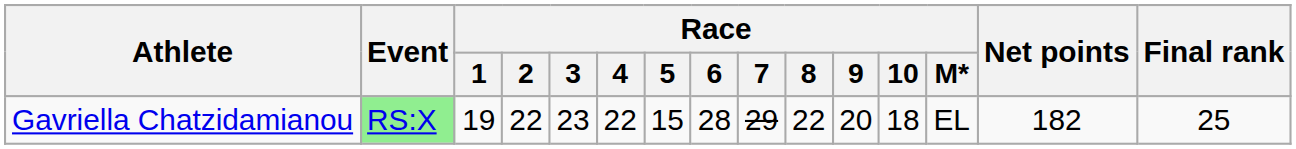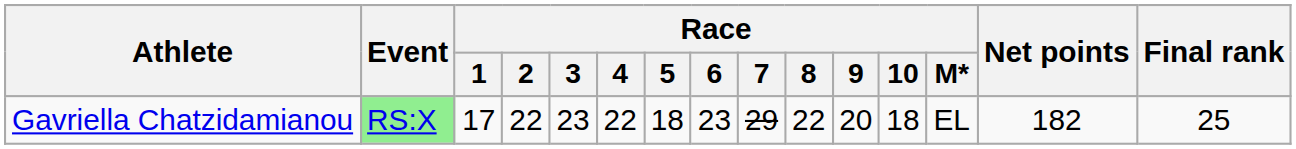Gavriella Chatzidamianou | Race / 1: 19 -> 17
Gavriella Chatzidamianou | Race / 5: 15 -> 18
Gavriella Chatzidamianou | Race / 6: 28 -> 23
